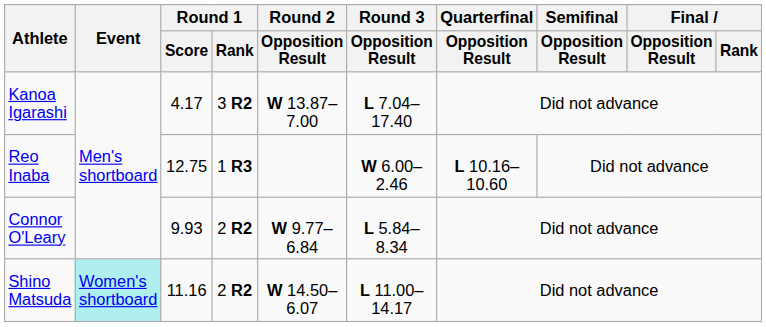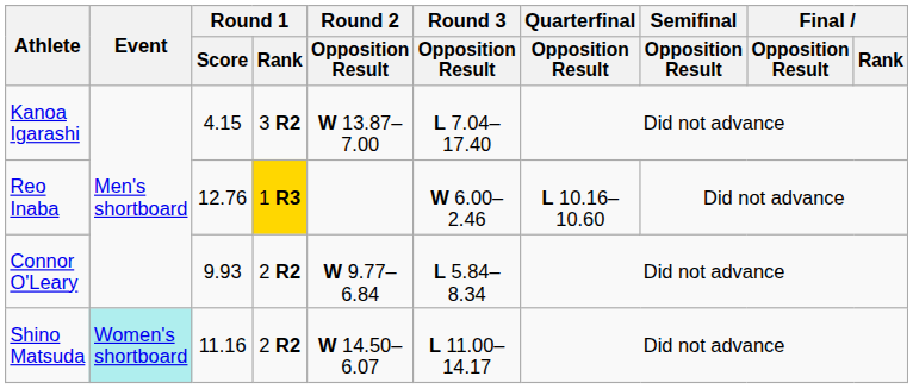Kanoa Igarashi | Round 1 / Score: 4.17 -> 4.15
Reo Inaba | Round 1 / Score: 12.75 -> 12.76
Reo Inaba | Round 1 / Rank: no background -> gold background
